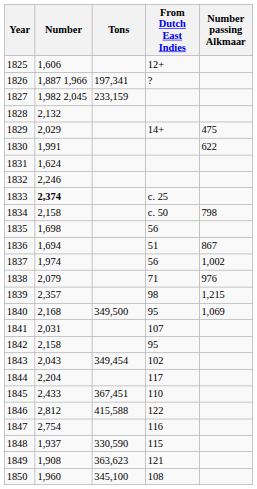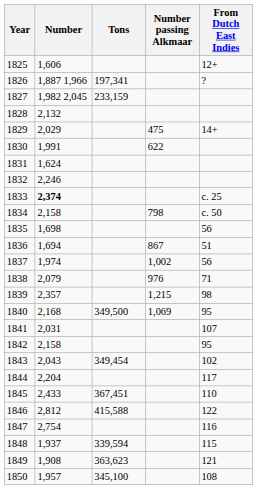columns swapped: From Dutch East Indies <-> Number passing Alkmaar
1848 | Tons: 330,590 -> 339,594
1850 | Number: 1,960 -> 1,957
